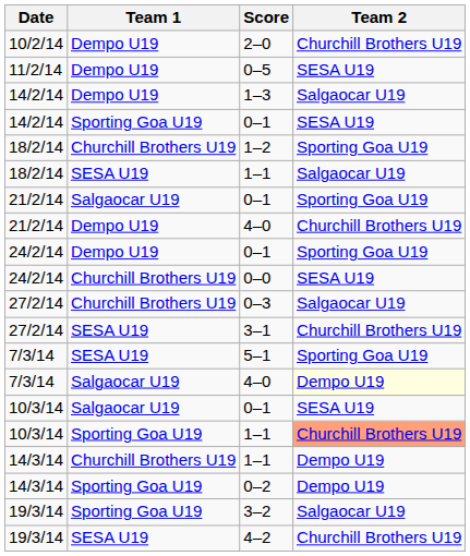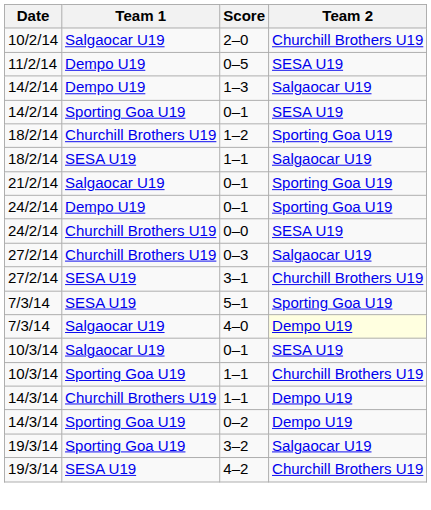2–0 | Team 1: Dempo U19 -> Salgaocar U19
- row: 21/2/14 | Dempo U19 | 4–0 | Churchill Brothers U19
10/3/14 / 1–1 | Team 2: lightsalmon background -> no background
